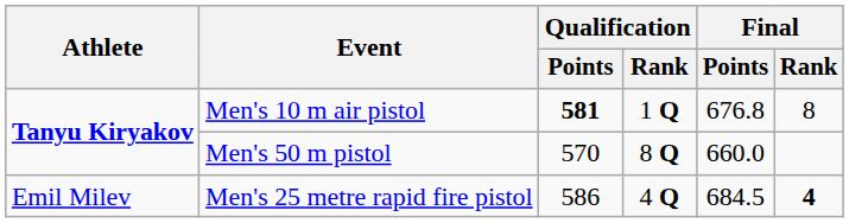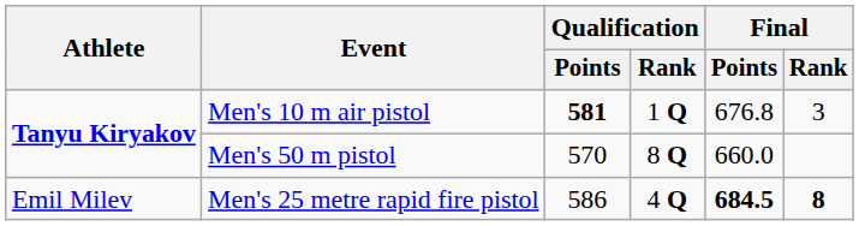Men's 10 m air pistol | Final / Rank: 8 -> 3
Men's 25 metre rapid fire pistol | Final / Points: normal -> bold
Men's 25 metre rapid fire pistol | Final / Rank: 4 -> 8
